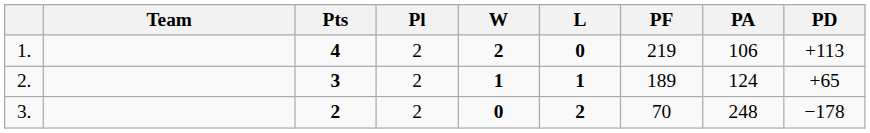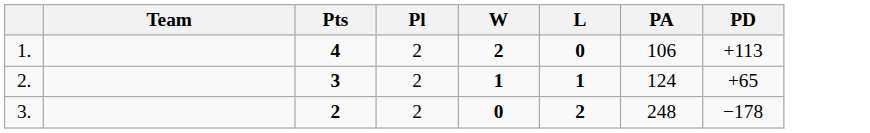- column: PF | 219 | 189 | 70
